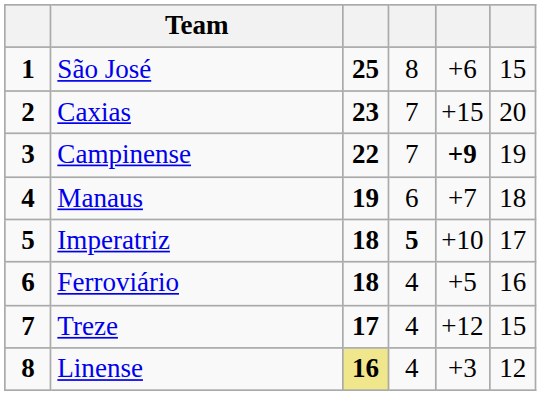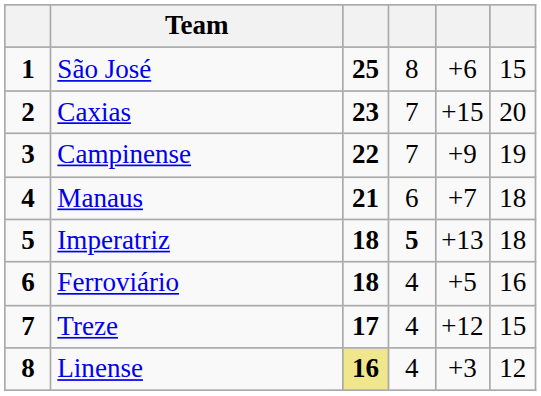Campinense | column 5: bold -> normal
Manaus | column 3: 19 -> 21
Imperatriz | column 5: +10 -> +13
Imperatriz | column 6: 17 -> 18
